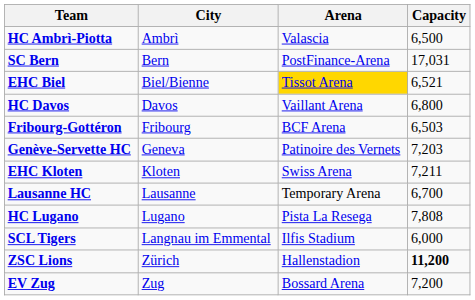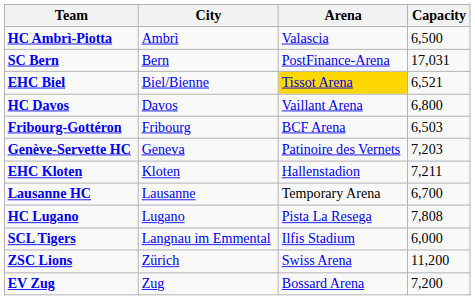EHC Kloten | Arena: Swiss Arena -> Hallenstadion
ZSC Lions | Arena: Hallenstadion -> Swiss Arena
ZSC Lions | Capacity: bold -> normal
